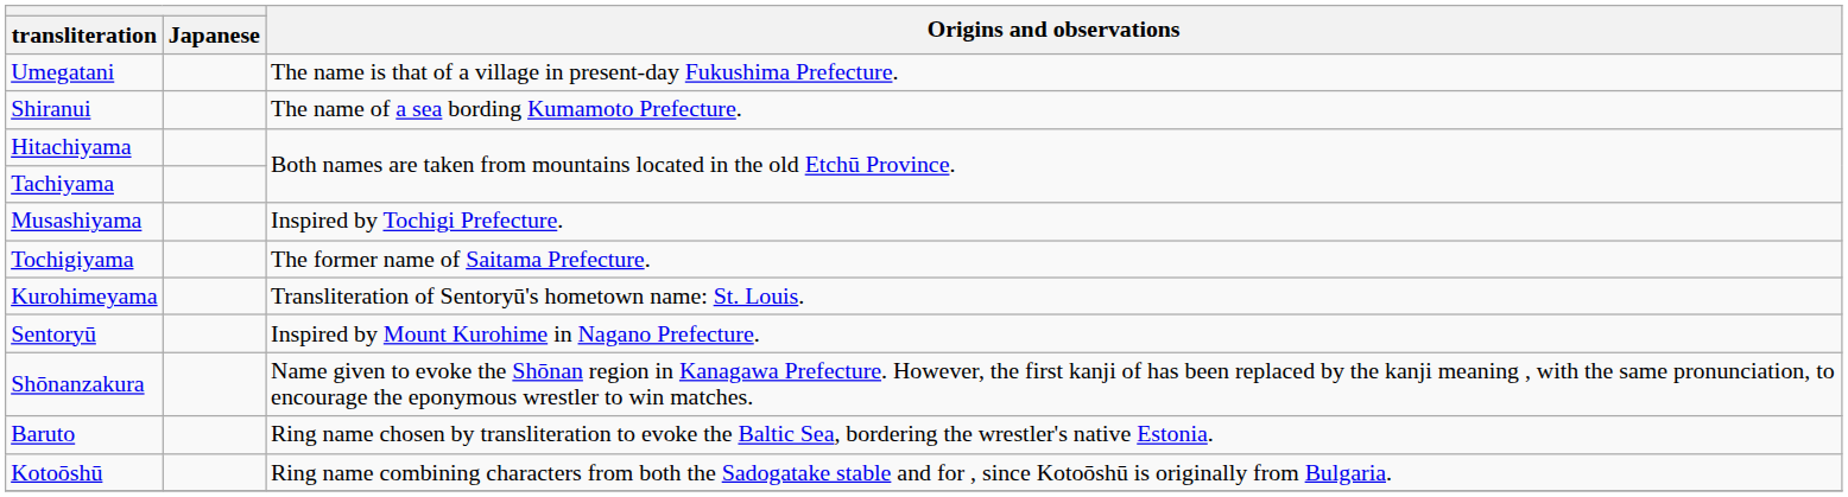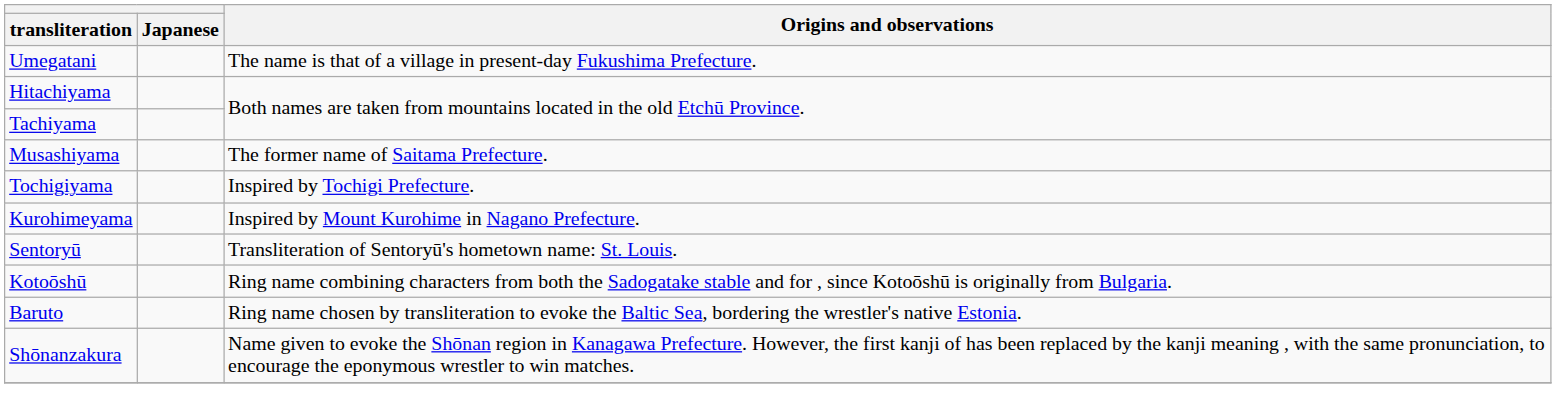- row: Shiranui | The name of a sea bording Kumamoto Prefecture.
Musashiyama | Origins and observations: Inspired by Tochigi Prefecture. -> The former name of Saitama Prefecture.
Tochigiyama | Origins and observations: The former name of Saitama Prefecture. -> Inspired by Tochigi Prefecture.
Kurohimeyama | Origins and observations: Transliteration of Sentoryū's hometown name: St. Louis. -> Inspired by Mount Kurohime in Nagano Prefecture.
Sentoryū | Origins and observations: Inspired by Mount Kurohime in Nagano Prefecture. -> Transliteration of Sentoryū's hometown name: St. Louis.
rows swapped: Kotoōshū <-> Shōnanzakura
